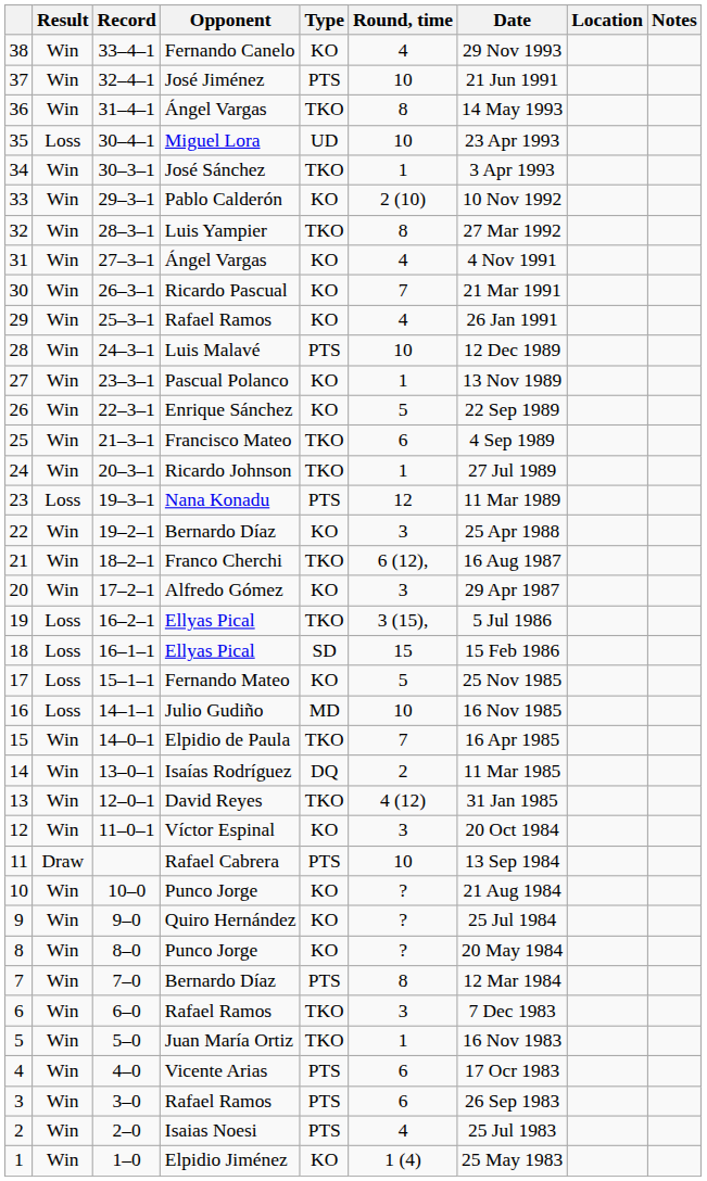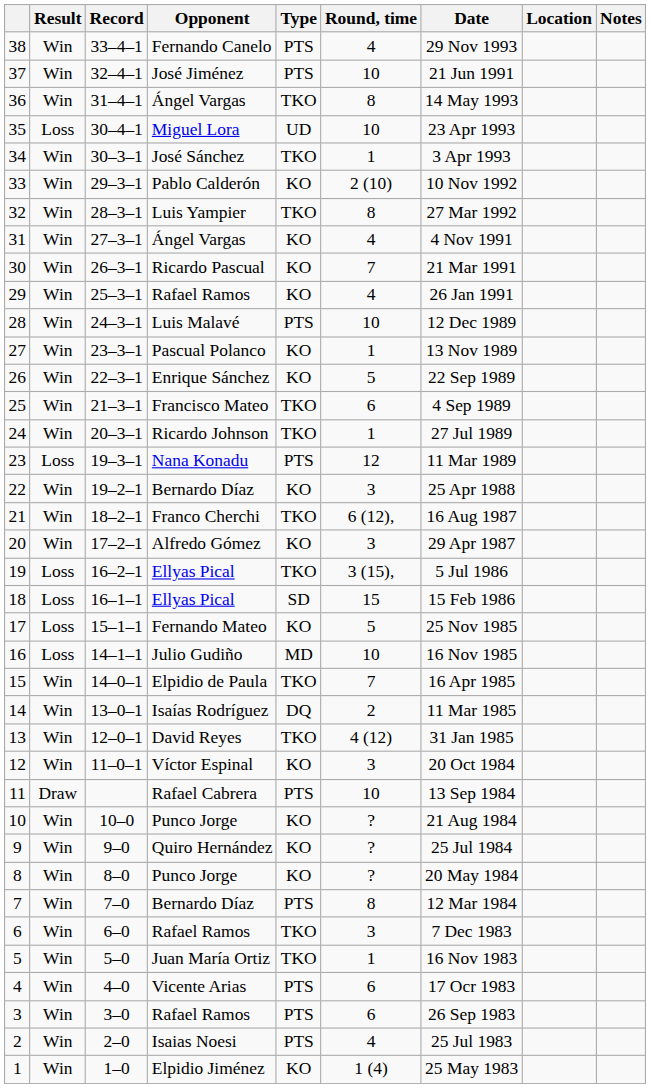38 | Type: KO -> PTS
